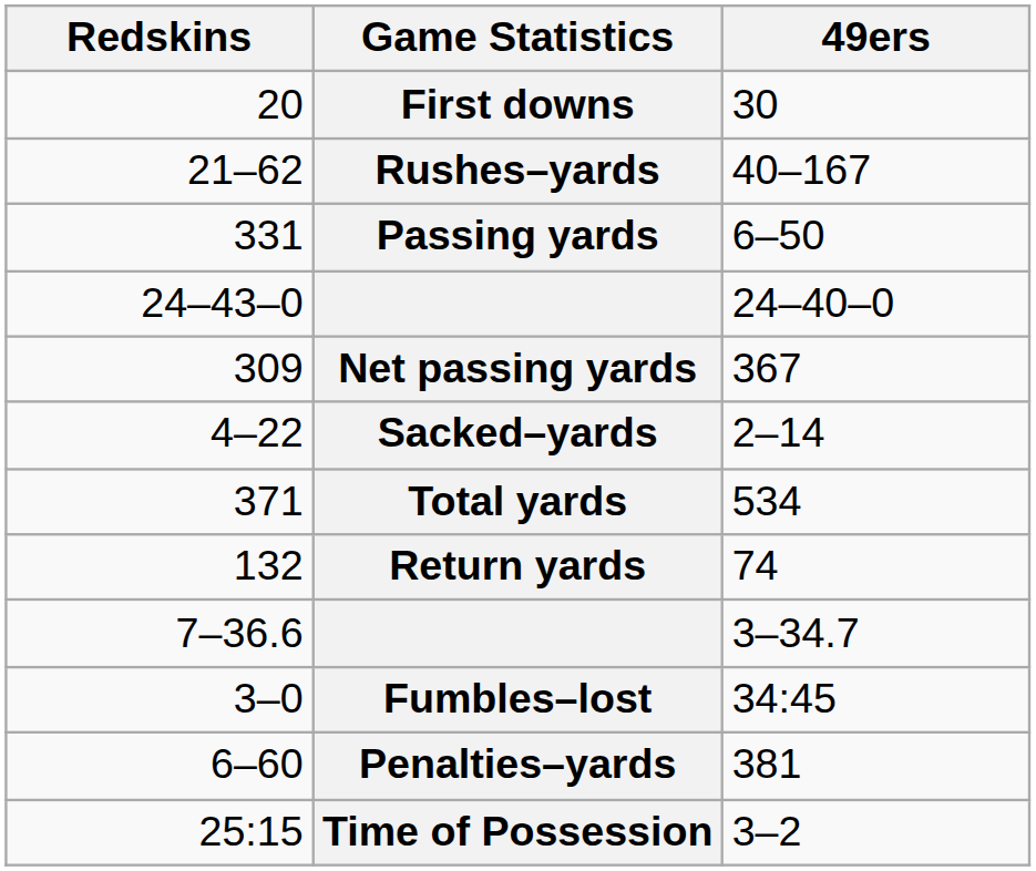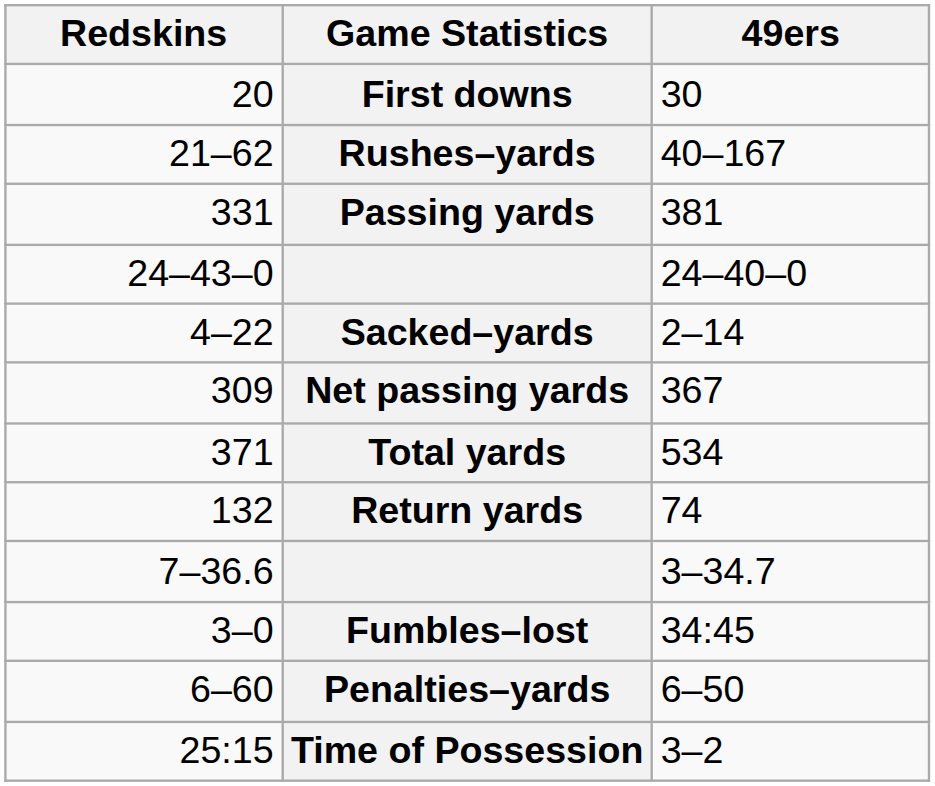Passing yards | 49ers: 6–50 -> 381
rows swapped: Sacked–yards <-> Net passing yards
Penalties–yards | 49ers: 381 -> 6–50
